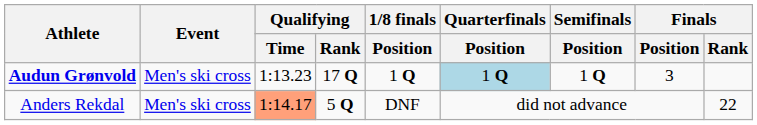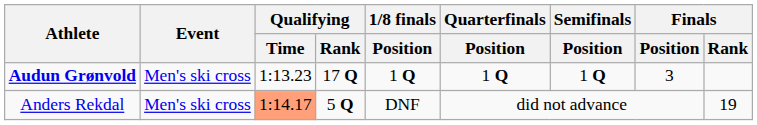Audun Grønvold | Quarterfinals / Position: lightblue background -> no background
Anders Rekdal | Finals / Rank: 22 -> 19
